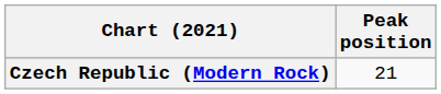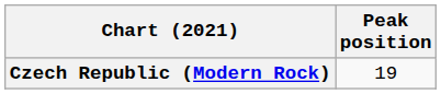Czech Republic (Modern Rock) | Peak position: 21 -> 19
